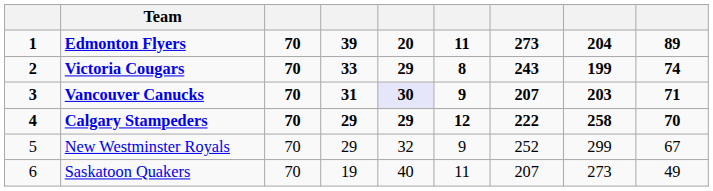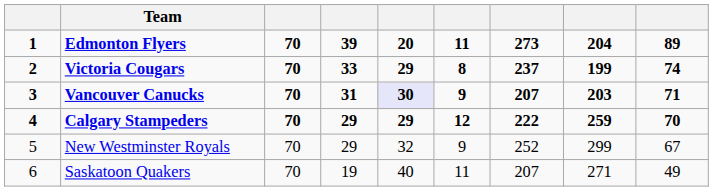Victoria Cougars | column 7: 243 -> 237
Calgary Stampeders | column 8: 258 -> 259
Saskatoon Quakers | column 8: 273 -> 271
